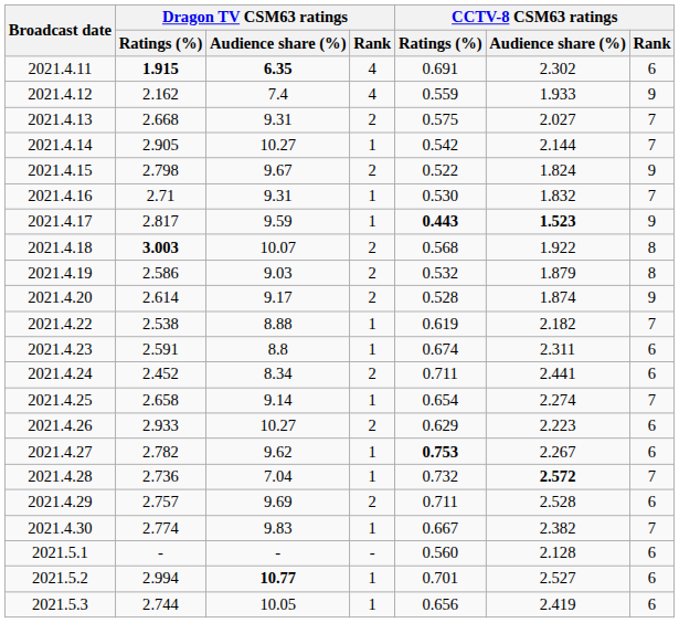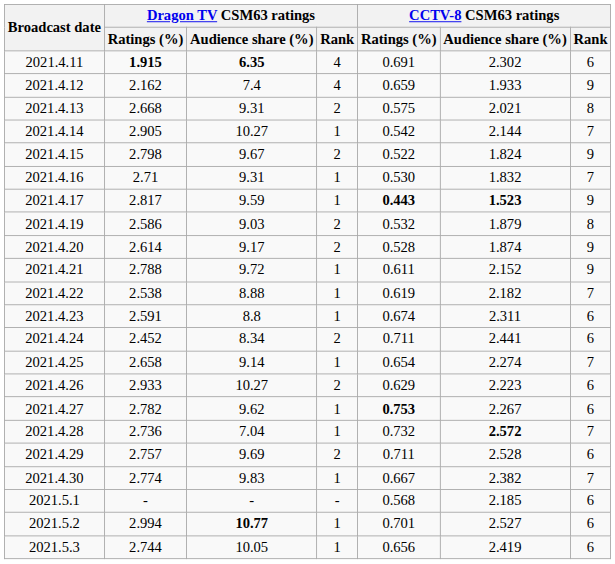2021.4.12 | CCTV-8 CSM63 ratings / Ratings (%): 0.559 -> 0.659
2021.4.13 | CCTV-8 CSM63 ratings / Audience share (%): 2.027 -> 2.021
2021.4.13 | CCTV-8 CSM63 ratings / Rank: 7 -> 8
- row: 2021.4.18 | 3.003 | 10.07 | 2 | 0.568 | 1.922 | 8
+ row: 2021.4.21 | 2.788 | 9.72 | 1 | 0.611 | 2.152 | 9
2021.5.1 | CCTV-8 CSM63 ratings / Ratings (%): 0.560 -> 0.568
2021.5.1 | CCTV-8 CSM63 ratings / Audience share (%): 2.128 -> 2.185
